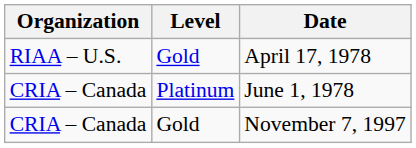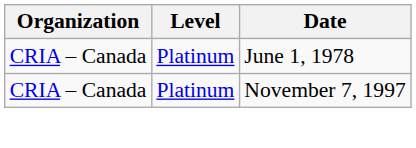- row: RIAA – U.S. | Gold | April 17, 1978
November 7, 1997 | Level: Gold -> Platinum
